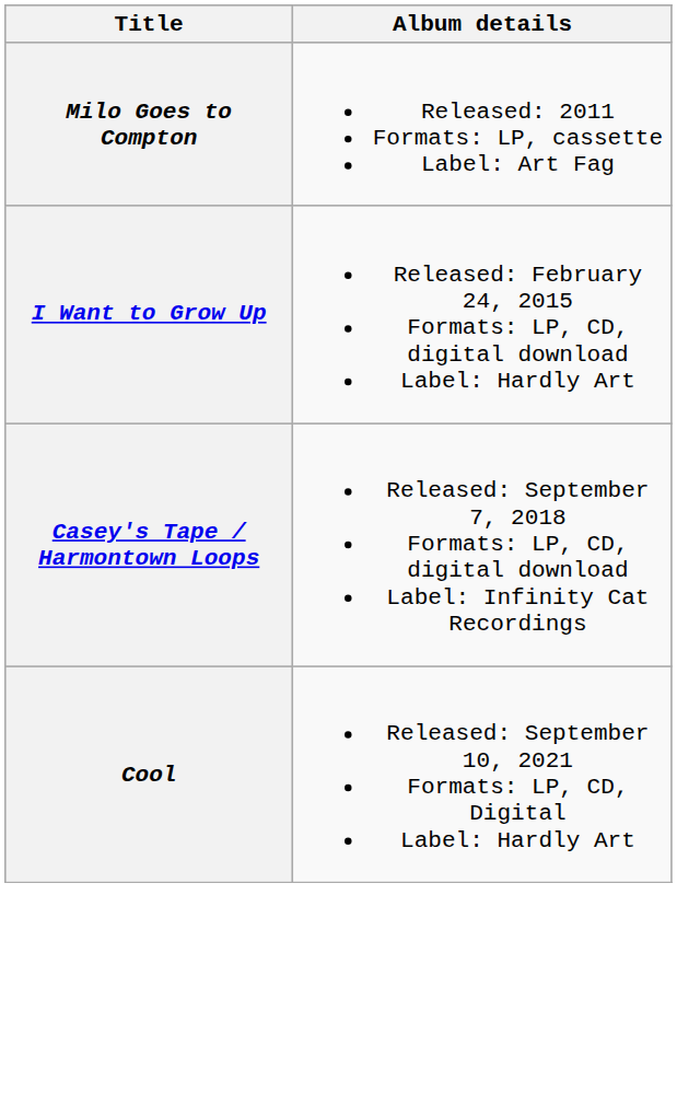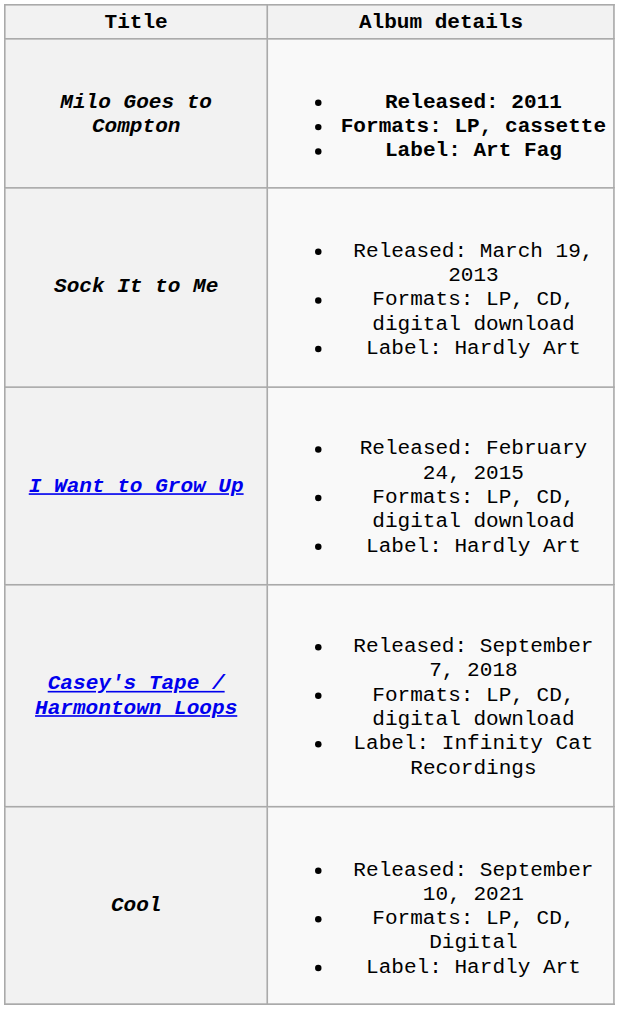Milo Goes to Compton | Album details: normal -> bold
+ row: Sock It to Me | Released: March 19, 2013 Formats: LP, CD, digital download Label: Hardly Art
